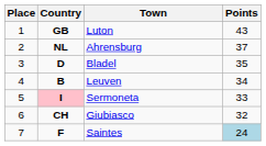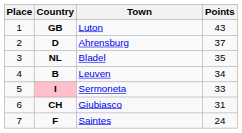Ahrensburg | Country: NL -> D
Bladel | Country: D -> NL
Giubiasco | Points: 32 -> 31
Saintes | Points: lightblue background -> no background
